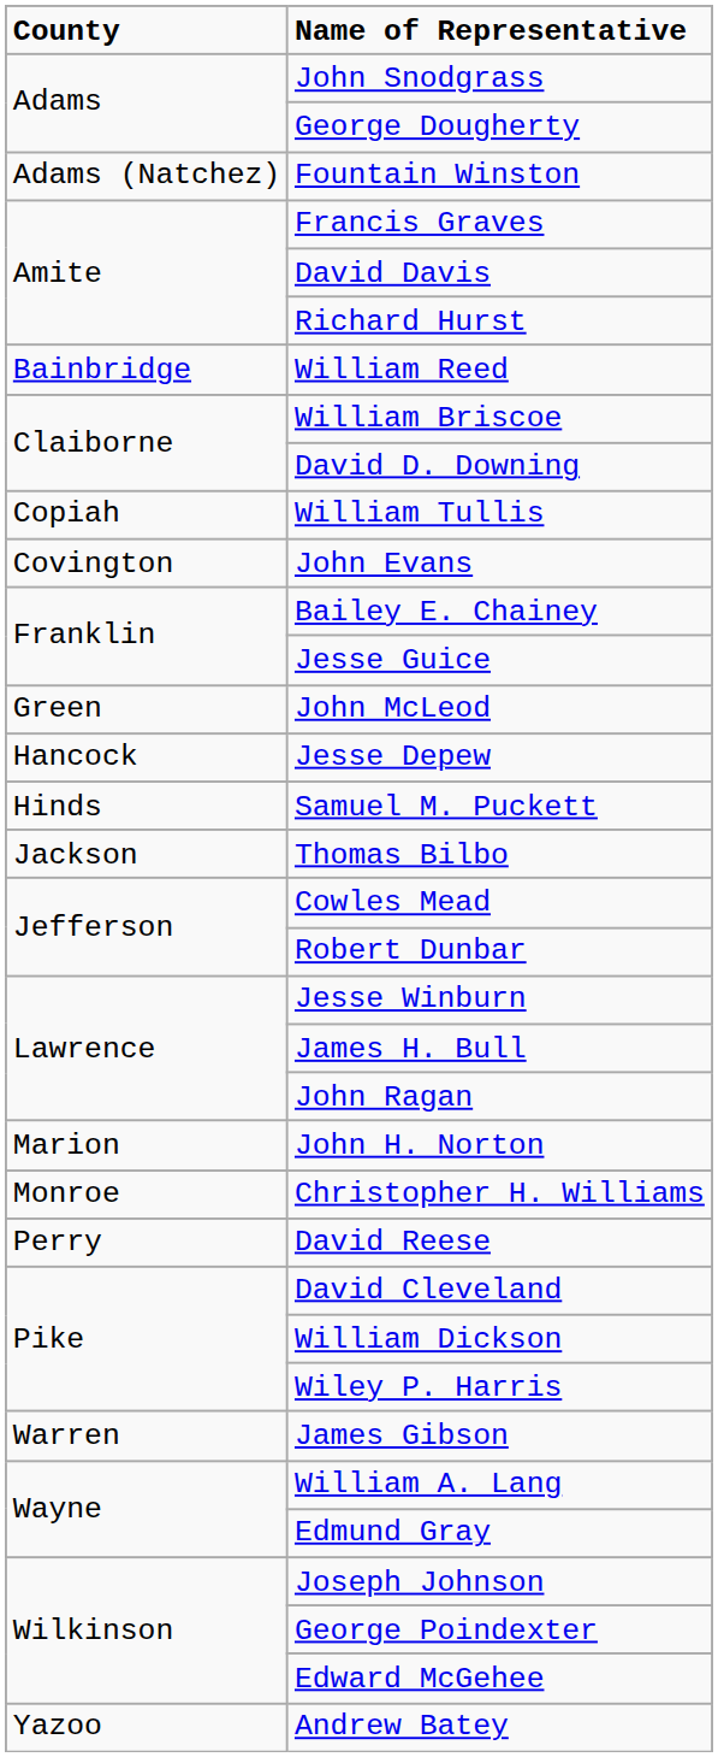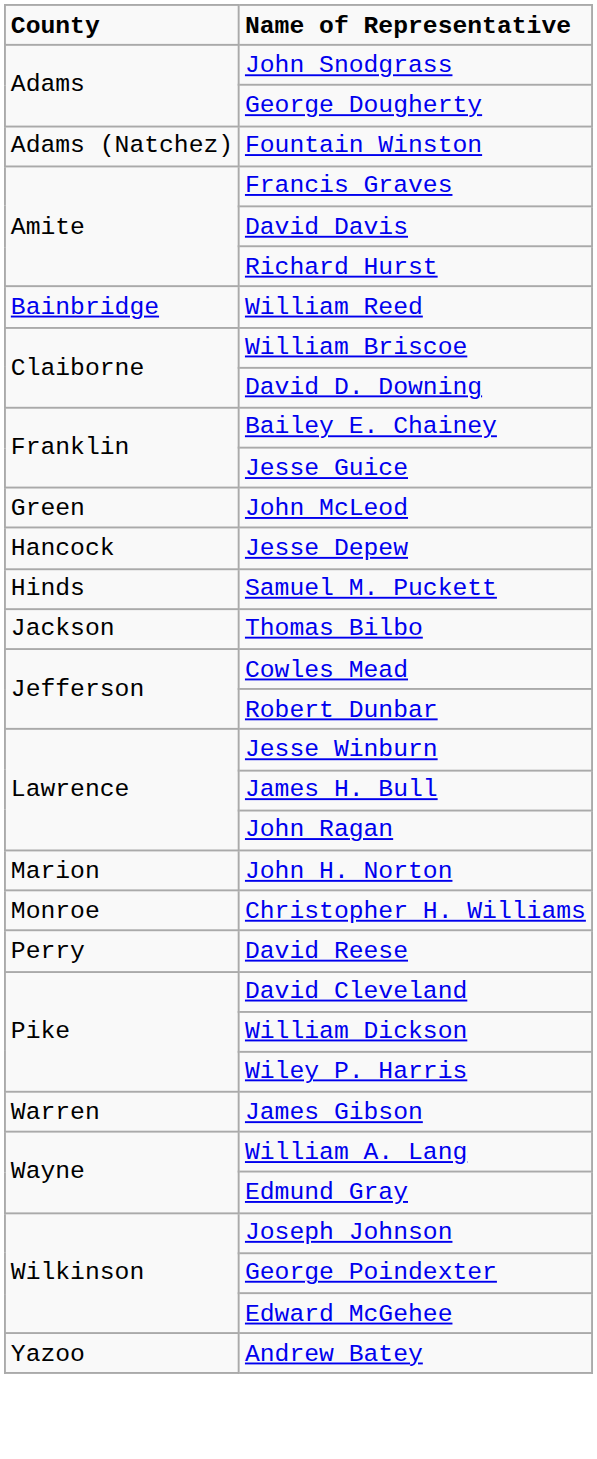- row: Copiah | William Tullis
- row: Covington | John Evans
